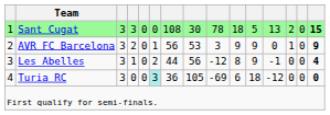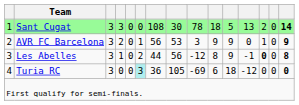Sant Cugat | column 15: 15 -> 14
Les Abelles | column 13: normal -> bold
Les Abelles | column 15: 4 -> 8
